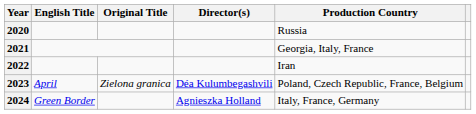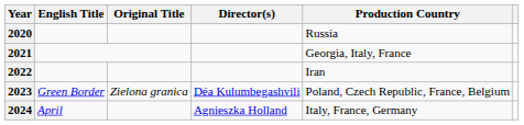2023 | English Title: April -> Green Border
2024 | English Title: Green Border -> April
